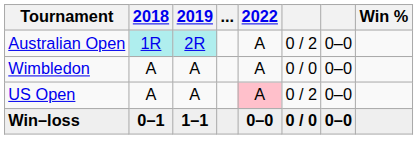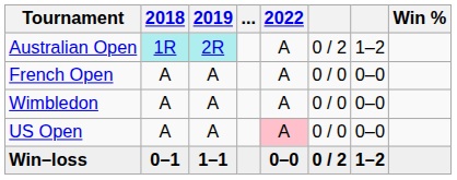Australian Open | column 7: 0–0 -> 1–2
+ row: French Open | A | A | A | 0 / 0 | 0–0
US Open | column 6: 0 / 2 -> 0 / 0
Win–loss | column 6: 0 / 0 -> 0 / 2
Win–loss | column 7: 0–0 -> 1–2
